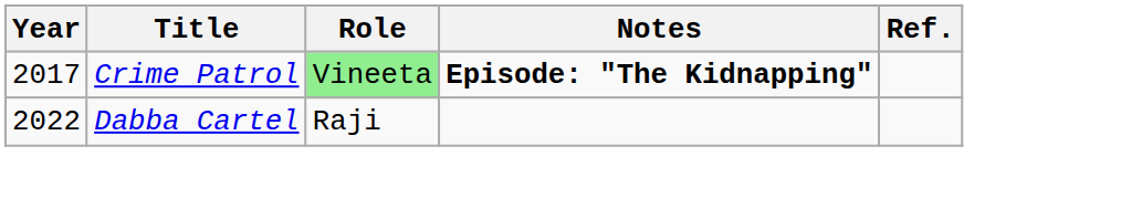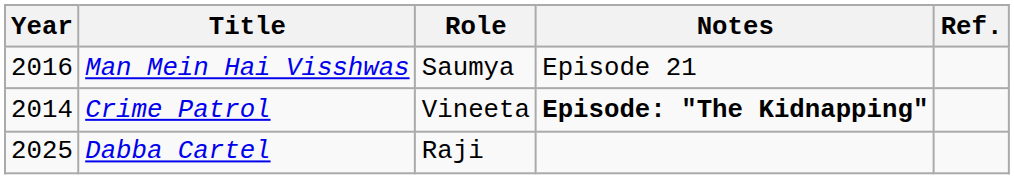+ row: 2016 | Man Mein Hai Visshwas | Saumya | Episode 21
Crime Patrol | Year: 2017 -> 2014
Crime Patrol | Role: lightgreen background -> no background
Dabba Cartel | Year: 2022 -> 2025
